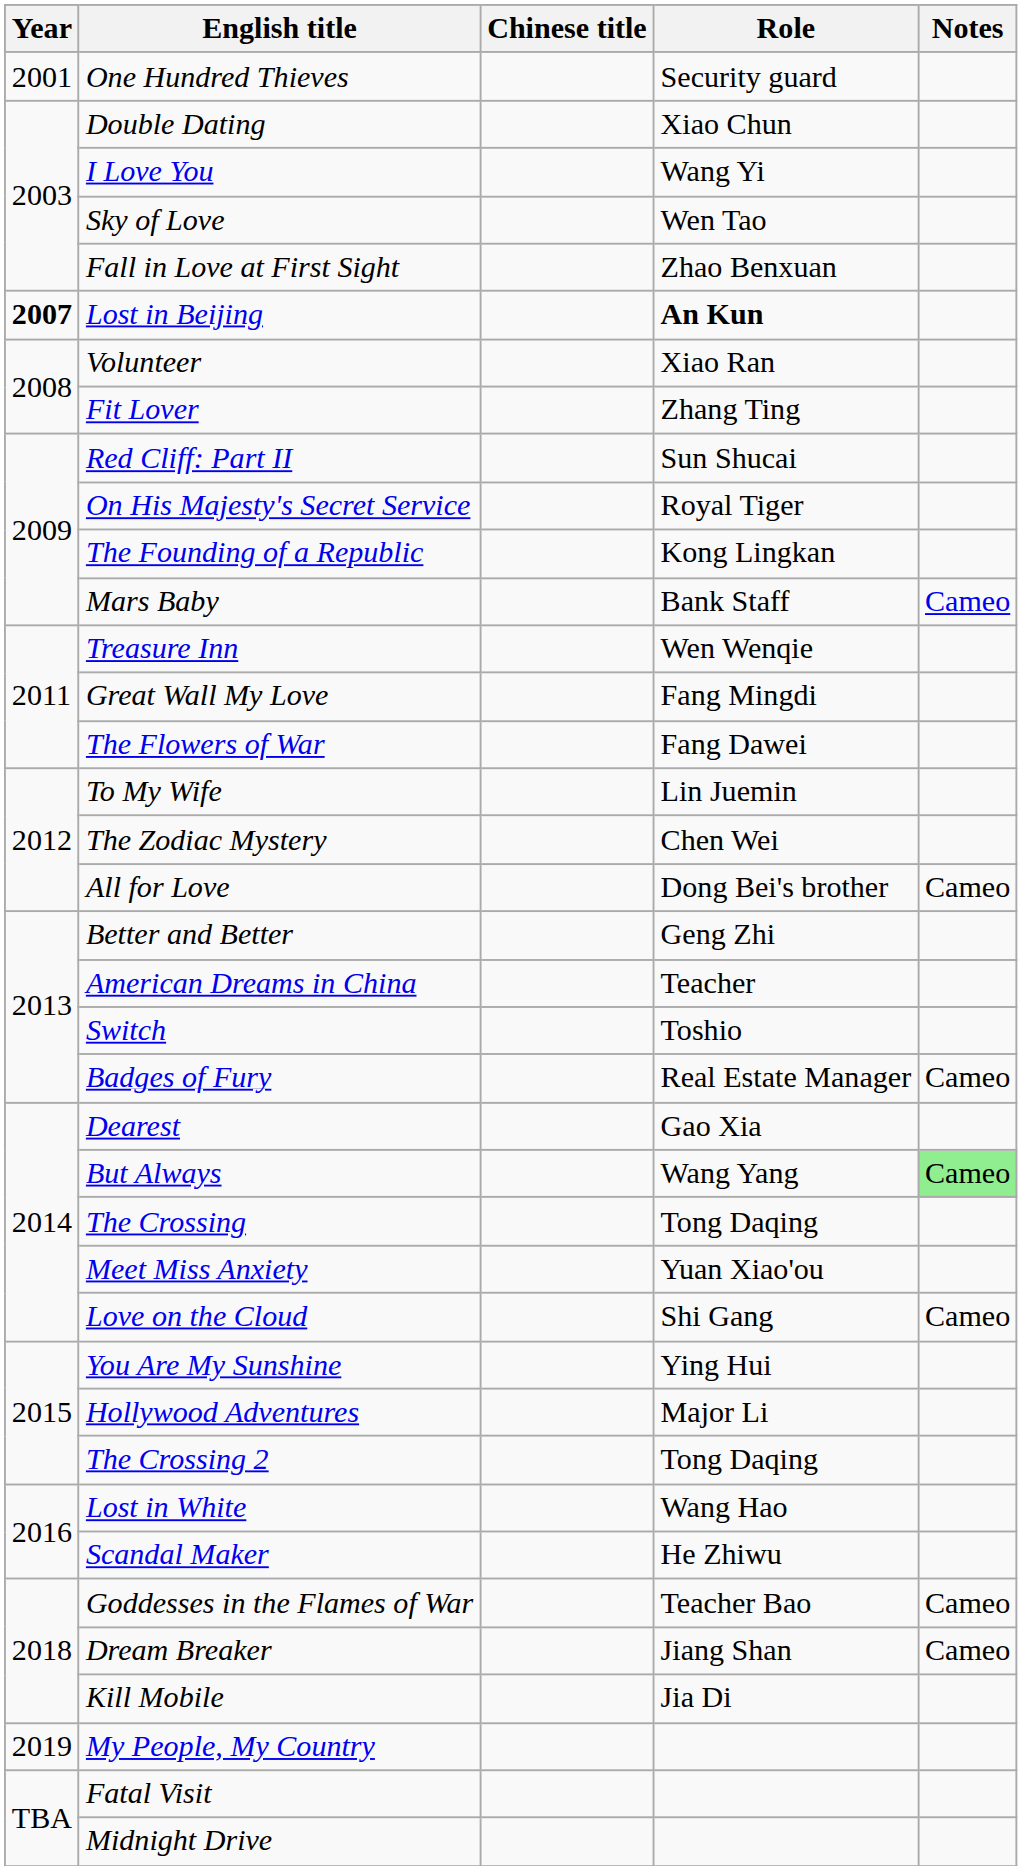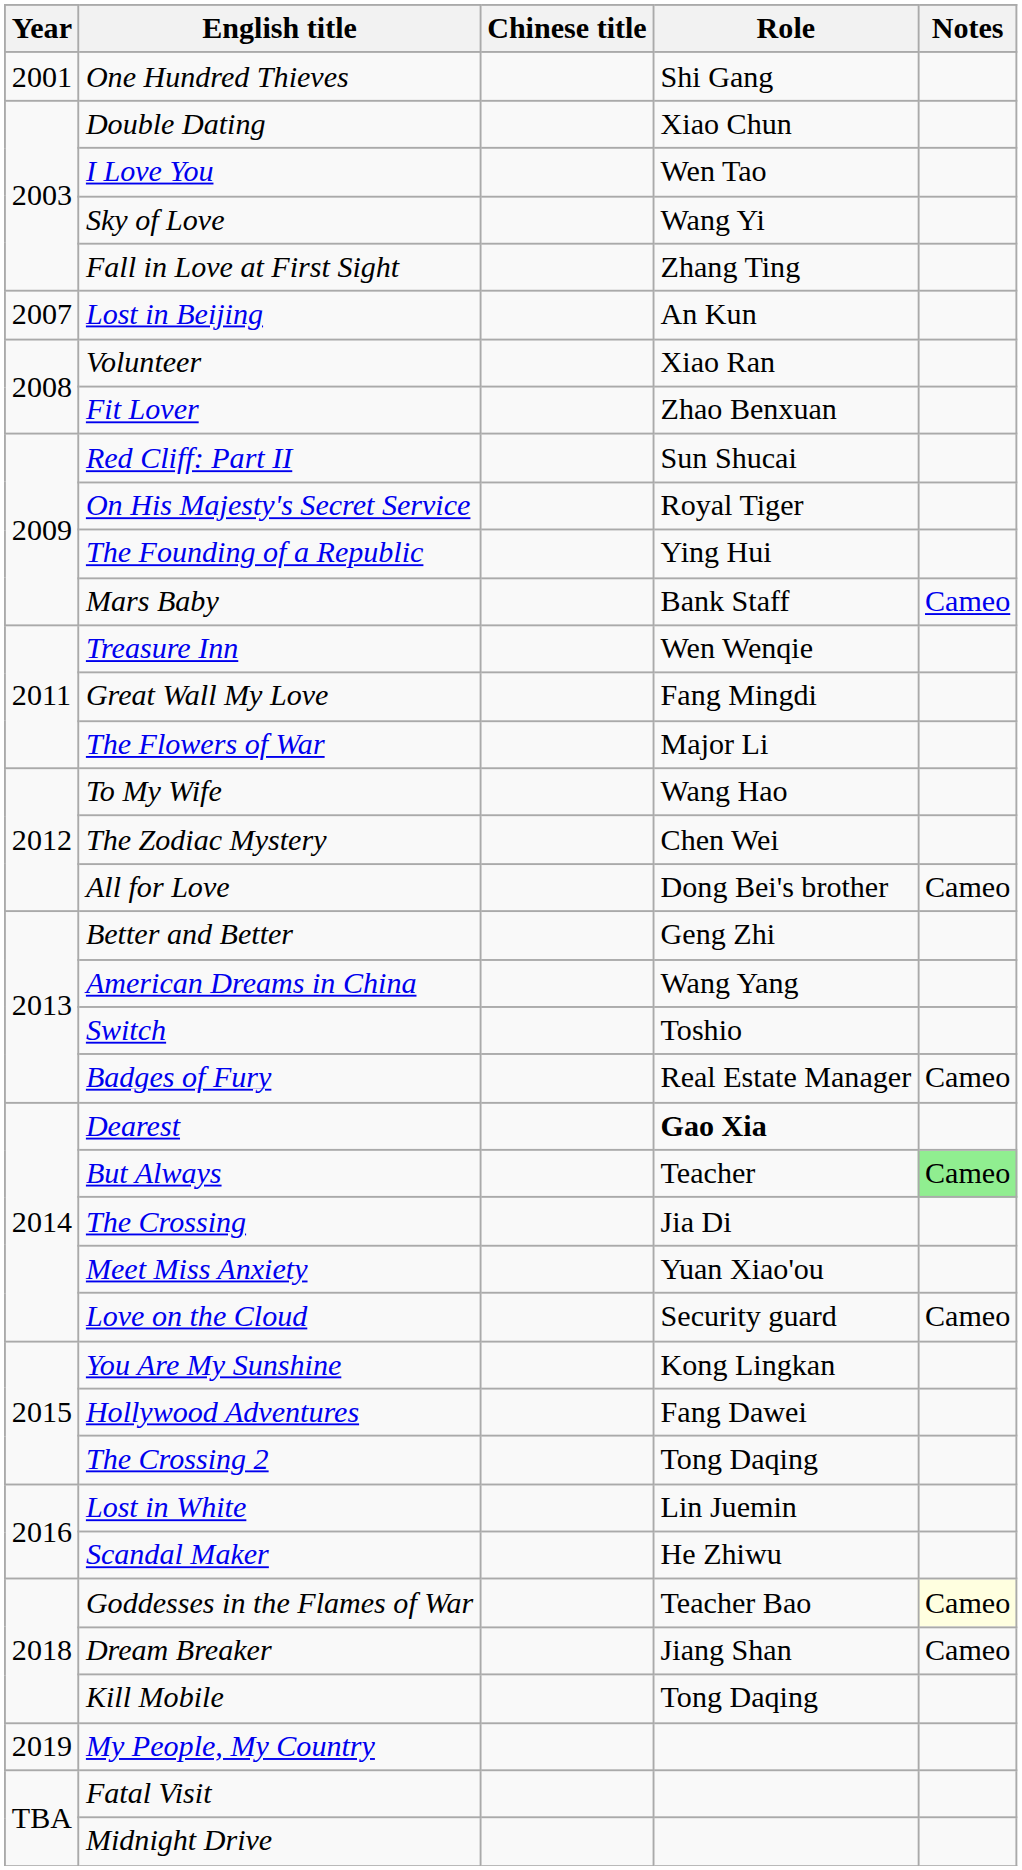One Hundred Thieves | Role: Security guard -> Shi Gang
I Love You | Role: Wang Yi -> Wen Tao
Sky of Love | Role: Wen Tao -> Wang Yi
Fall in Love at First Sight | Role: Zhao Benxuan -> Zhang Ting
Lost in Beijing | Year: bold -> normal
Lost in Beijing | Role: bold -> normal
Fit Lover | Role: Zhang Ting -> Zhao Benxuan
The Founding of a Republic | Role: Kong Lingkan -> Ying Hui
The Flowers of War | Role: Fang Dawei -> Major Li
To My Wife | Role: Lin Juemin -> Wang Hao
American Dreams in China | Role: Teacher -> Wang Yang
Dearest | Role: normal -> bold
But Always | Role: Wang Yang -> Teacher
The Crossing | Role: Tong Daqing -> Jia Di
Love on the Cloud | Role: Shi Gang -> Security guard
You Are My Sunshine | Role: Ying Hui -> Kong Lingkan
Hollywood Adventures | Role: Major Li -> Fang Dawei
Lost in White | Role: Wang Hao -> Lin Juemin
Goddesses in the Flames of War | Notes: no background -> lightyellow background
Kill Mobile | Role: Jia Di -> Tong Daqing
